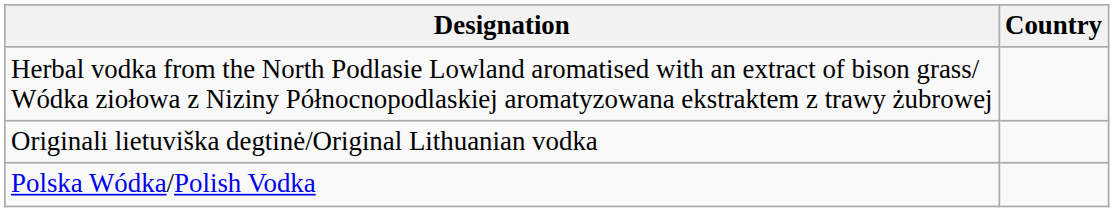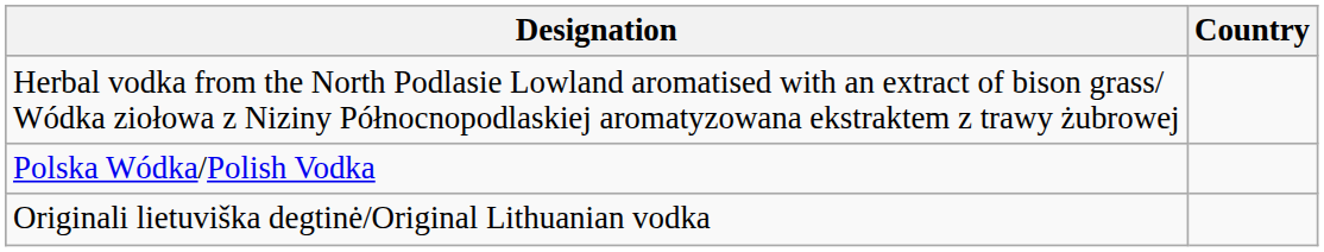rows swapped: Polska Wódka/Polish Vodka <-> Originali lietuviška degtinė/Original Lithuanian vodka
